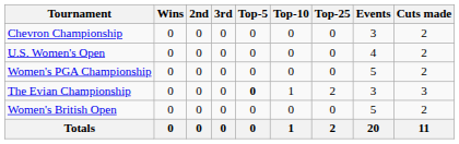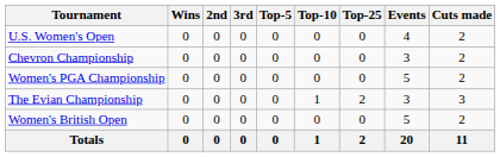rows swapped: Chevron Championship <-> U.S. Women's Open
The Evian Championship | Top-5: bold -> normal
